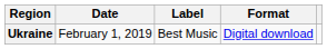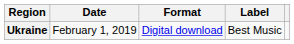columns swapped: Format <-> Label
